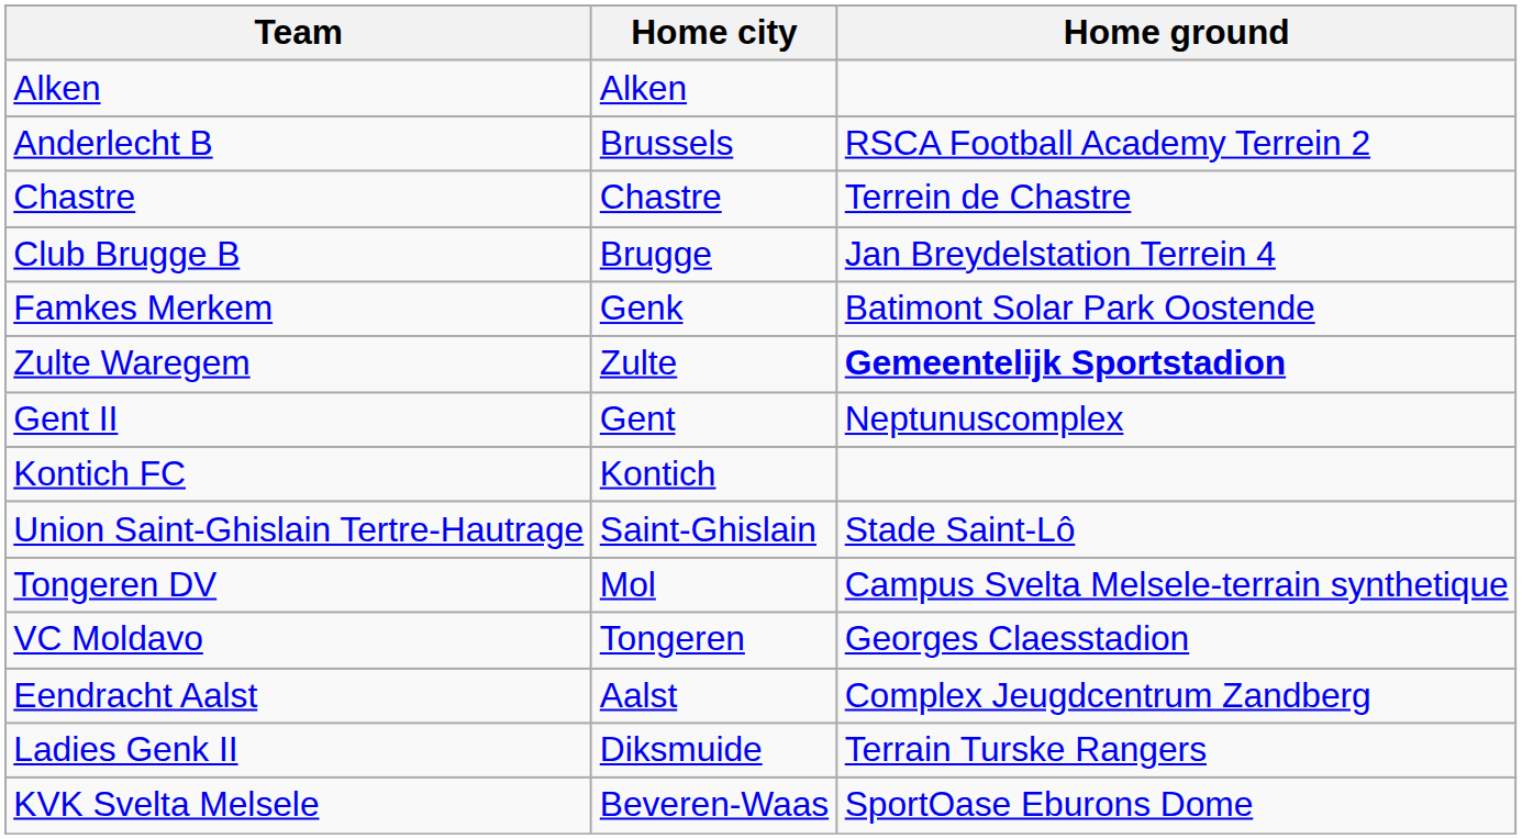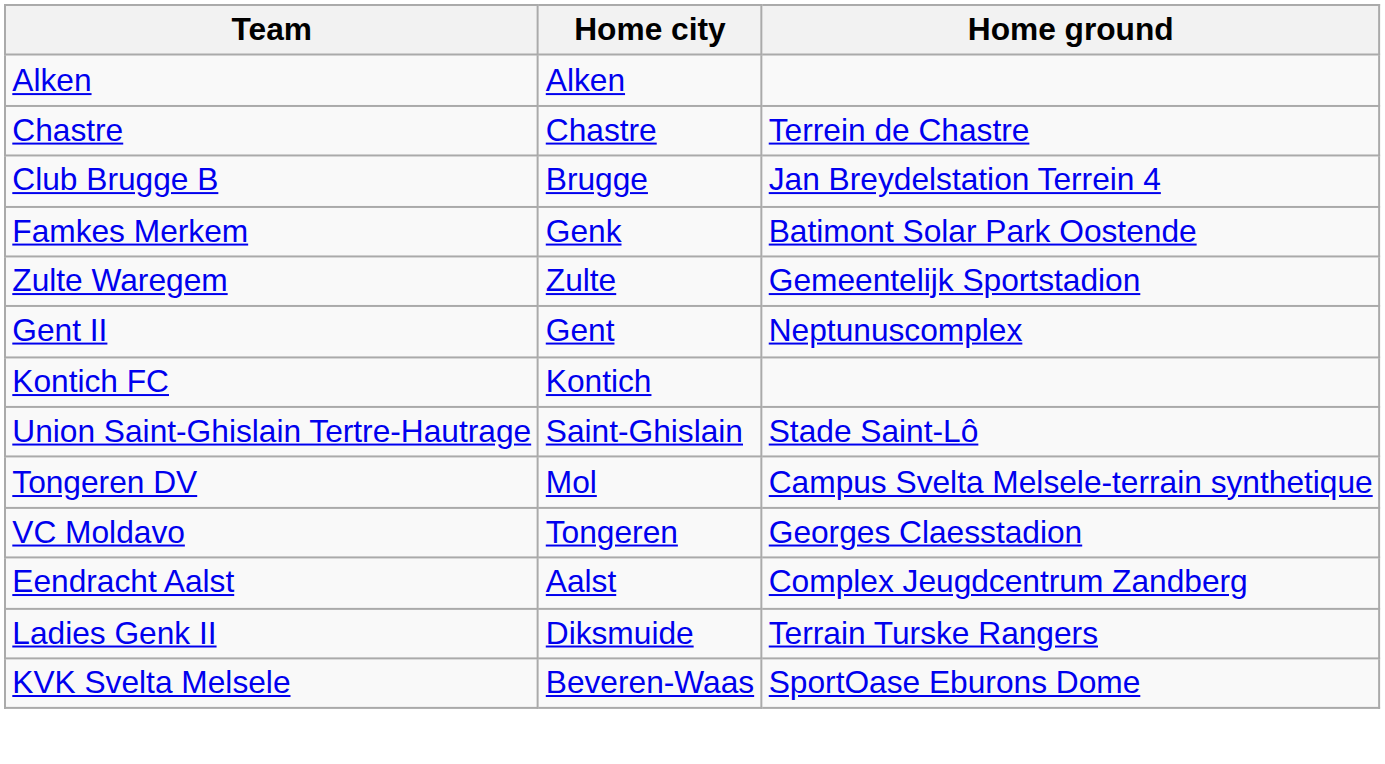- row: Anderlecht B | Brussels | RSCA Football Academy Terrein 2
Zulte Waregem | Home ground: bold -> normal
